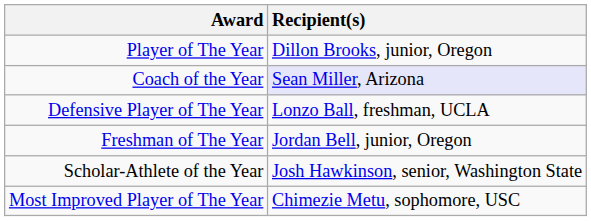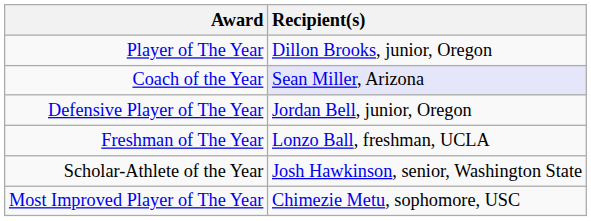Defensive Player of The Year | Recipient(s): Lonzo Ball, freshman, UCLA -> Jordan Bell, junior, Oregon
Freshman of The Year | Recipient(s): Jordan Bell, junior, Oregon -> Lonzo Ball, freshman, UCLA
